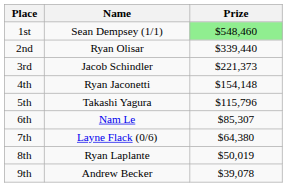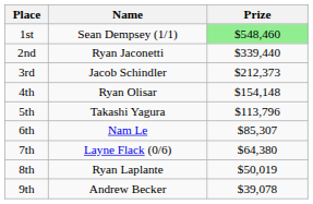2nd | Name: Ryan Olisar -> Ryan Jaconetti
3rd | Prize: $221,373 -> $212,373
4th | Name: Ryan Jaconetti -> Ryan Olisar
5th | Prize: $115,796 -> $113,796
